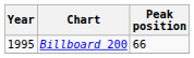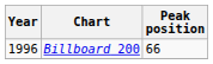Billboard 200 | Year: 1995 -> 1996
